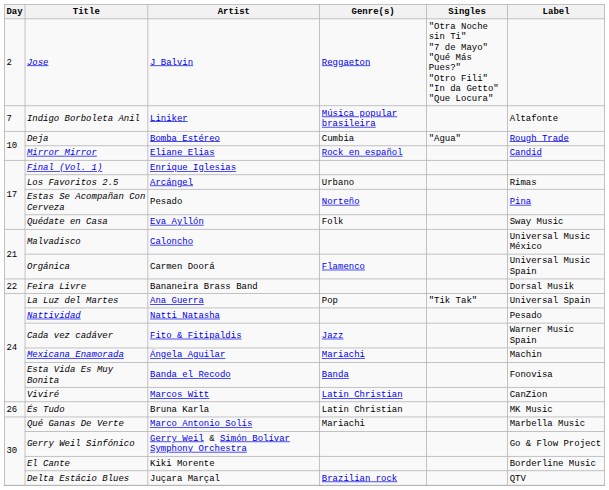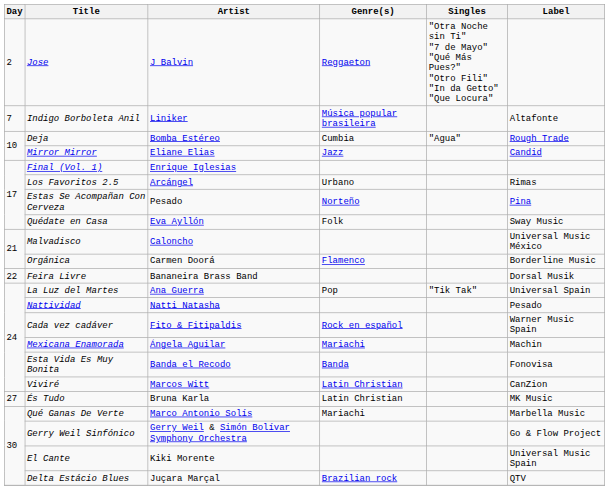Mirror Mirror | Genre(s): Rock en español -> Jazz
Orgánica | Label: Universal Music Spain -> Borderline Music
Cada vez cadáver | Genre(s): Jazz -> Rock en español
És Tudo | Day: 26 -> 27
El Cante | Label: Borderline Music -> Universal Music Spain
